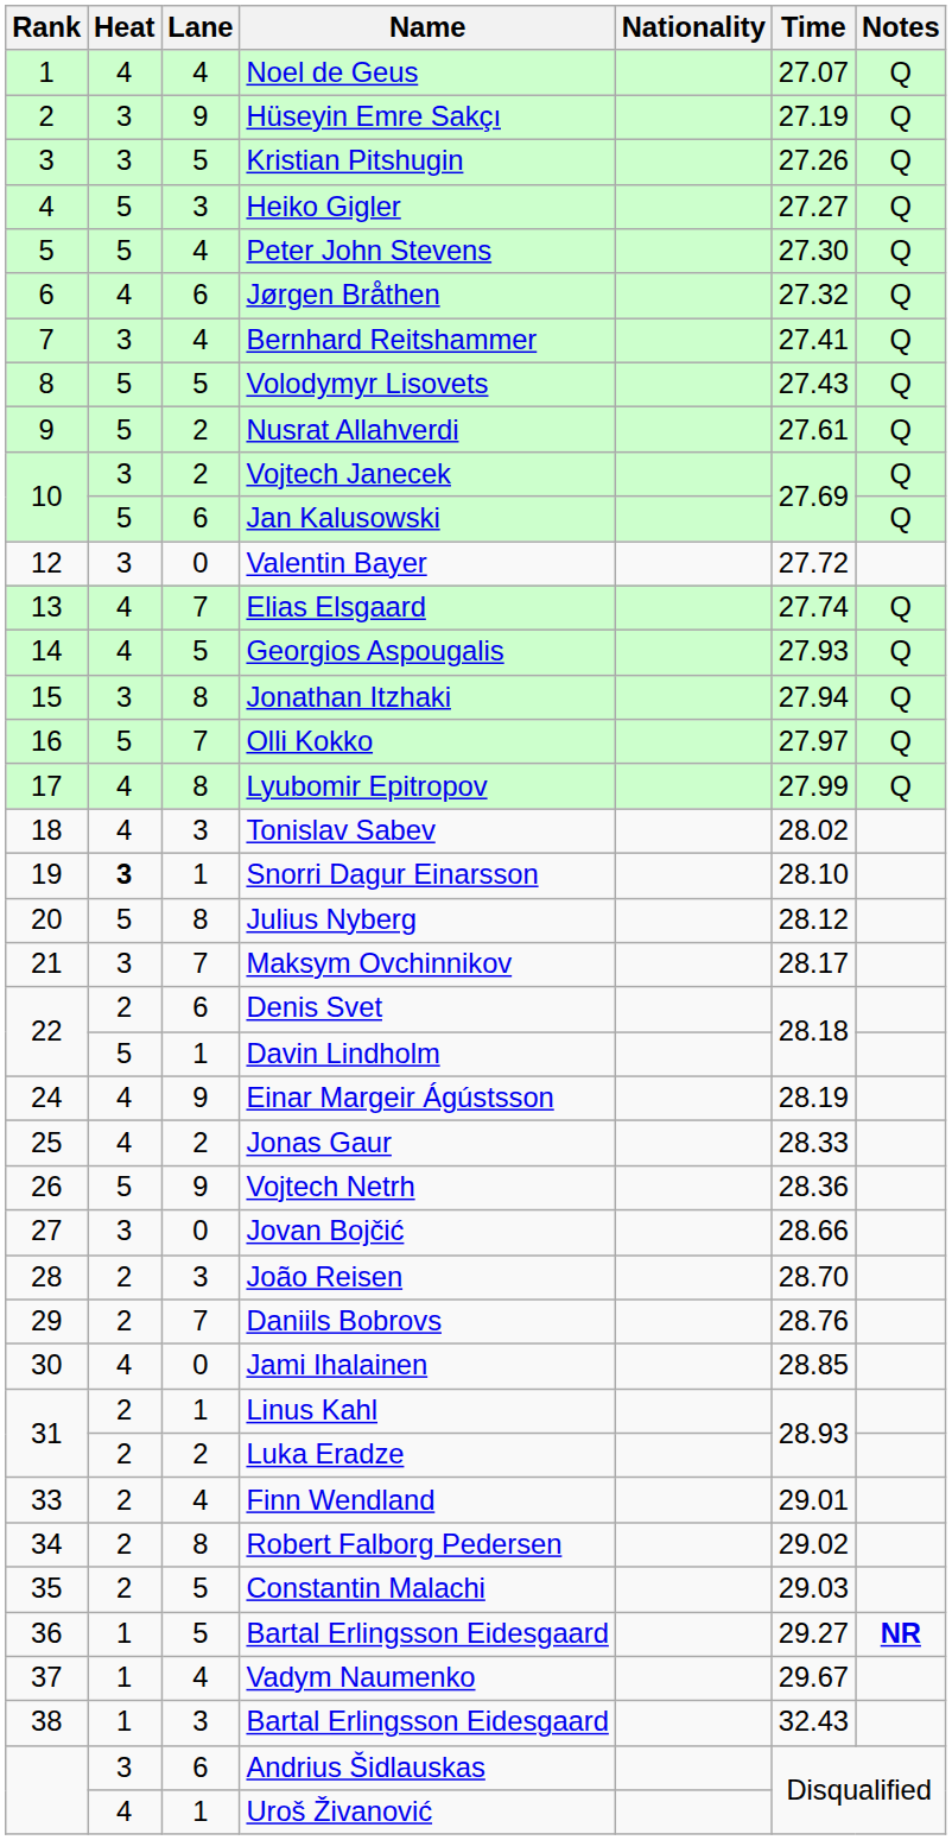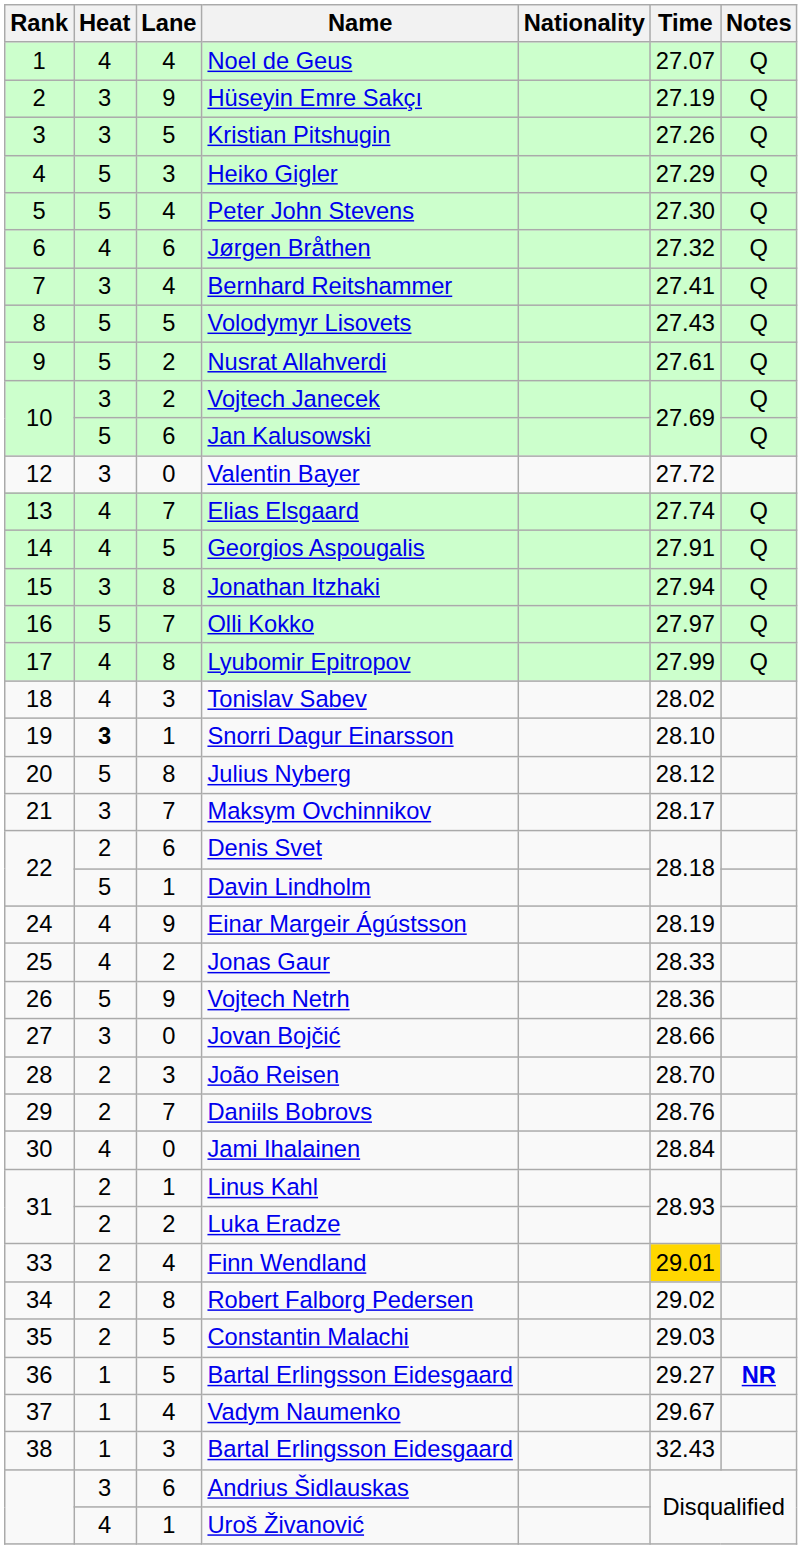Heiko Gigler | Time: 27.27 -> 27.29
Georgios Aspougalis | Time: 27.93 -> 27.91
Jami Ihalainen | Time: 28.85 -> 28.84
Finn Wendland | Time: no background -> gold background
